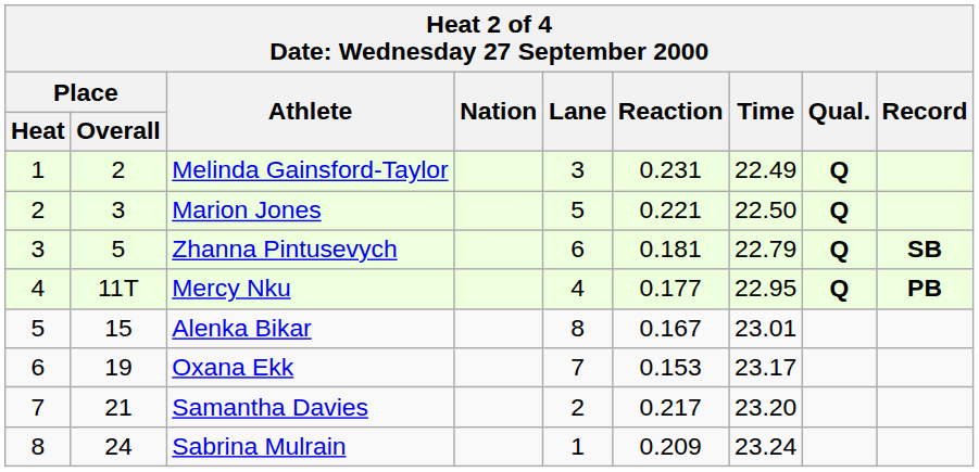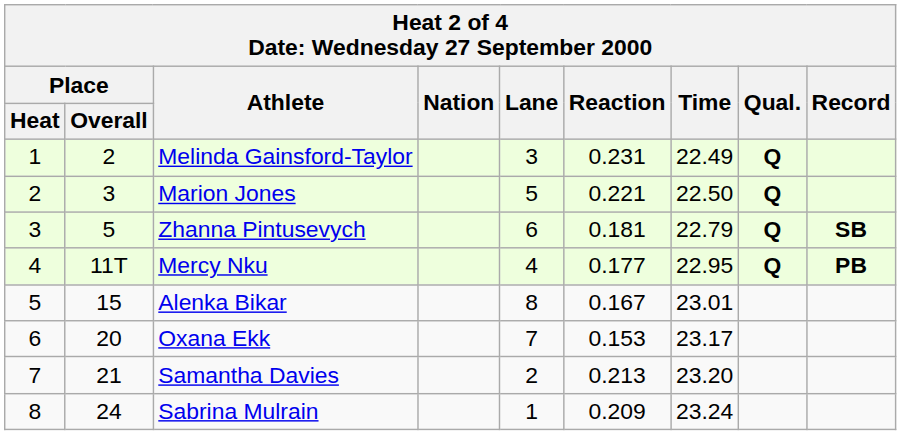Oxana Ekk | Place / Overall: 19 -> 20
Samantha Davies | Reaction: 0.217 -> 0.213
